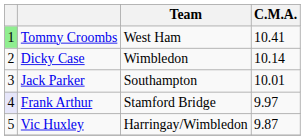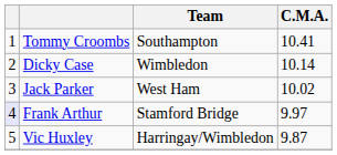Tommy Croombs | column 1: lightgreen background -> no background
Tommy Croombs | Team: West Ham -> Southampton
Jack Parker | Team: Southampton -> West Ham
Jack Parker | C.M.A.: 10.01 -> 10.02
